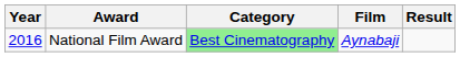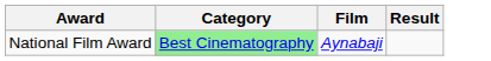- column: Year | 2016
